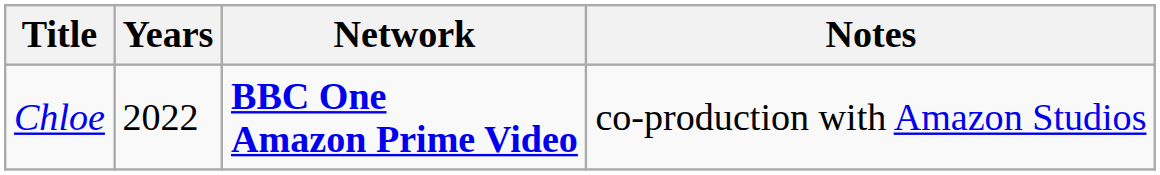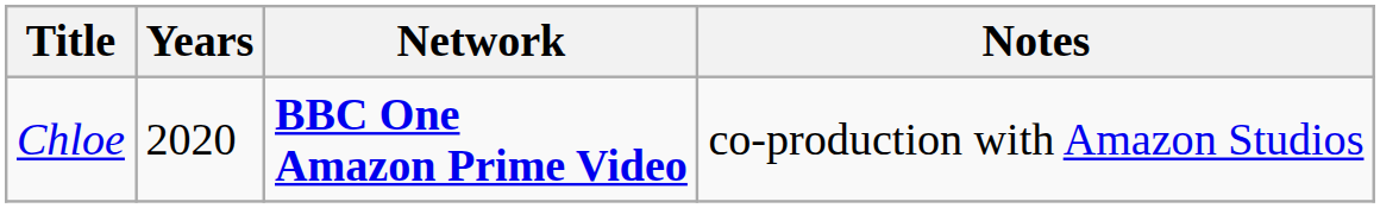Chloe | Years: 2022 -> 2020
